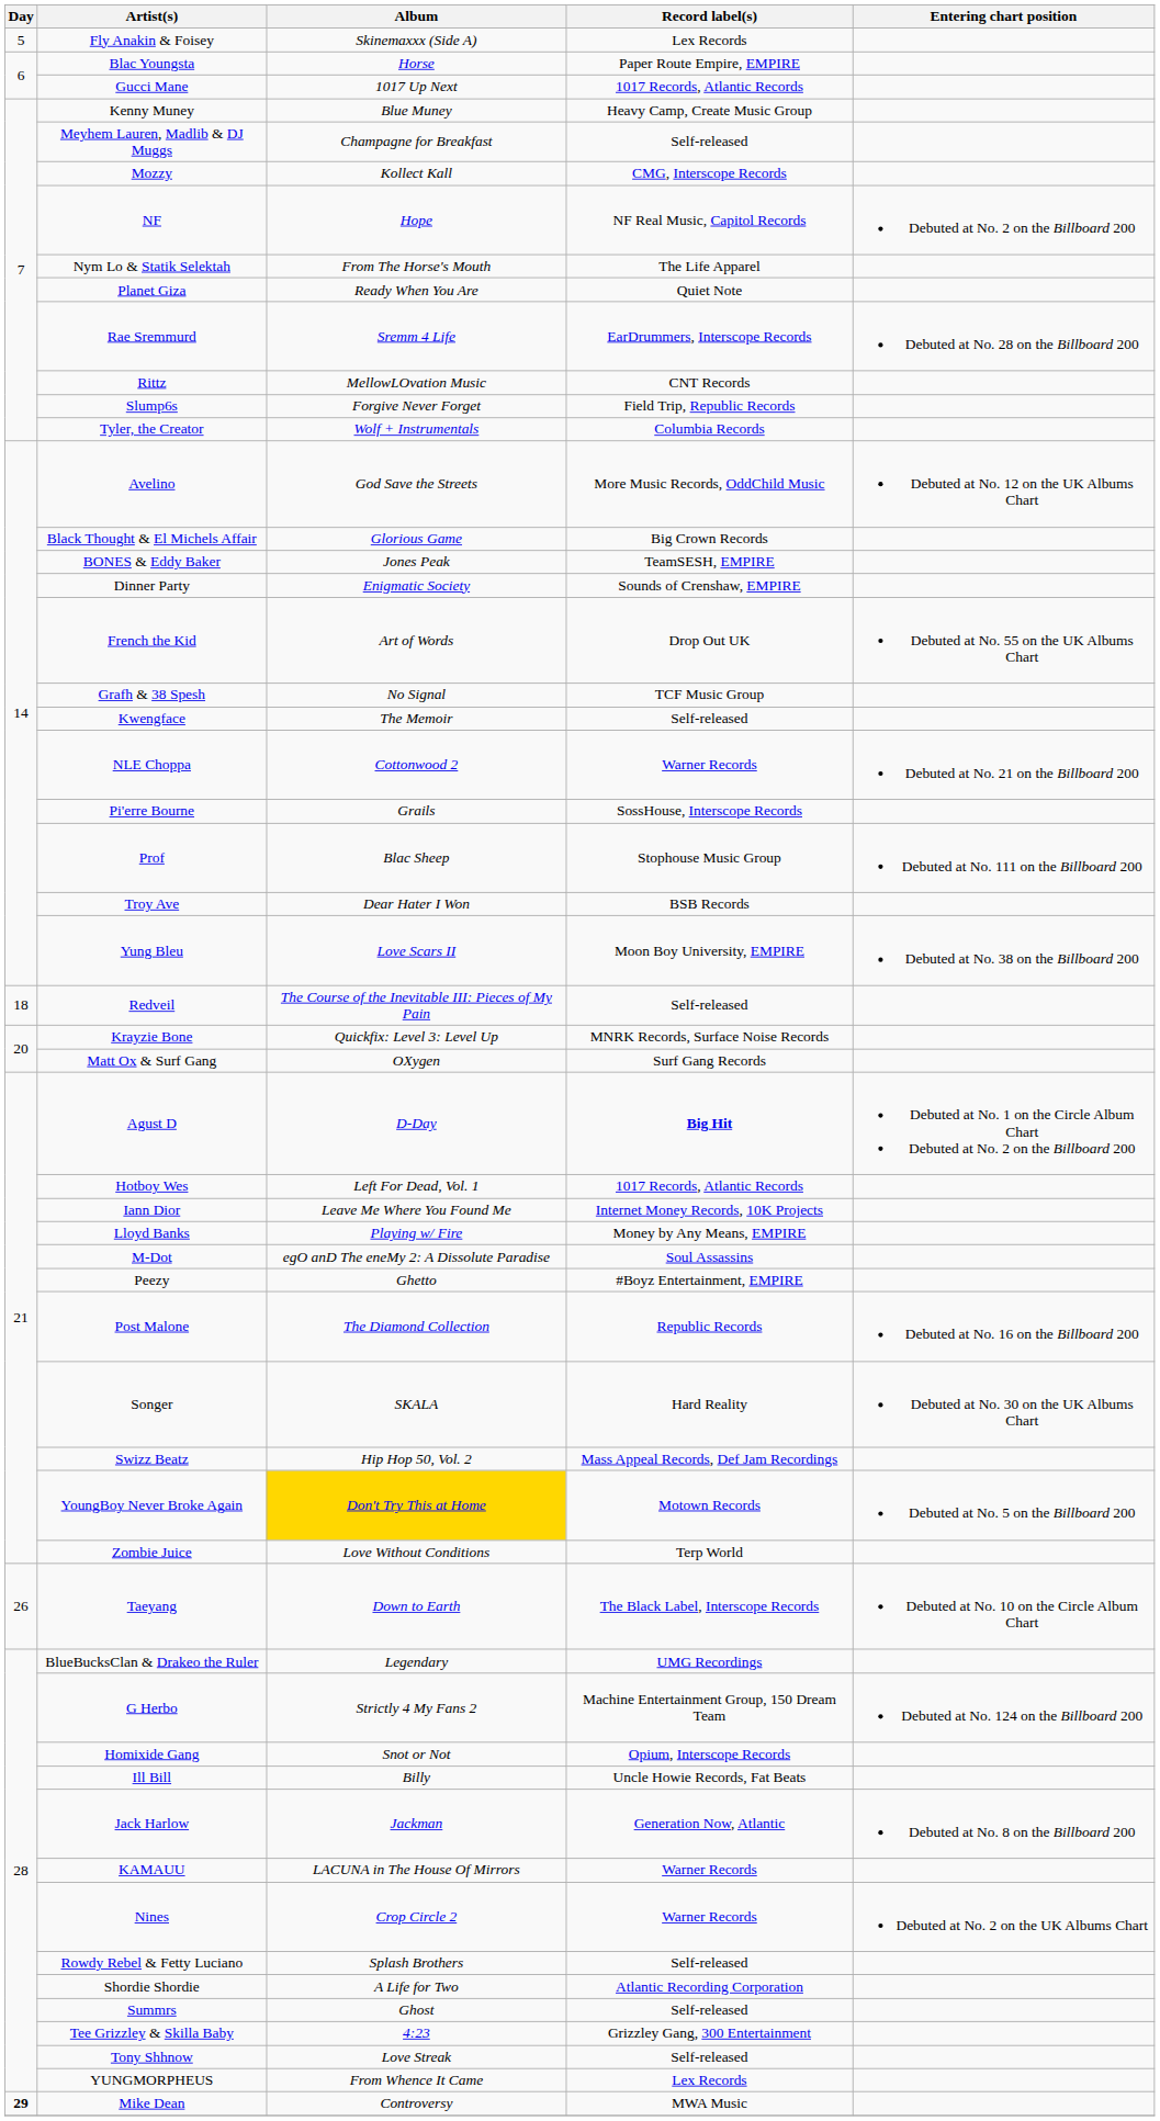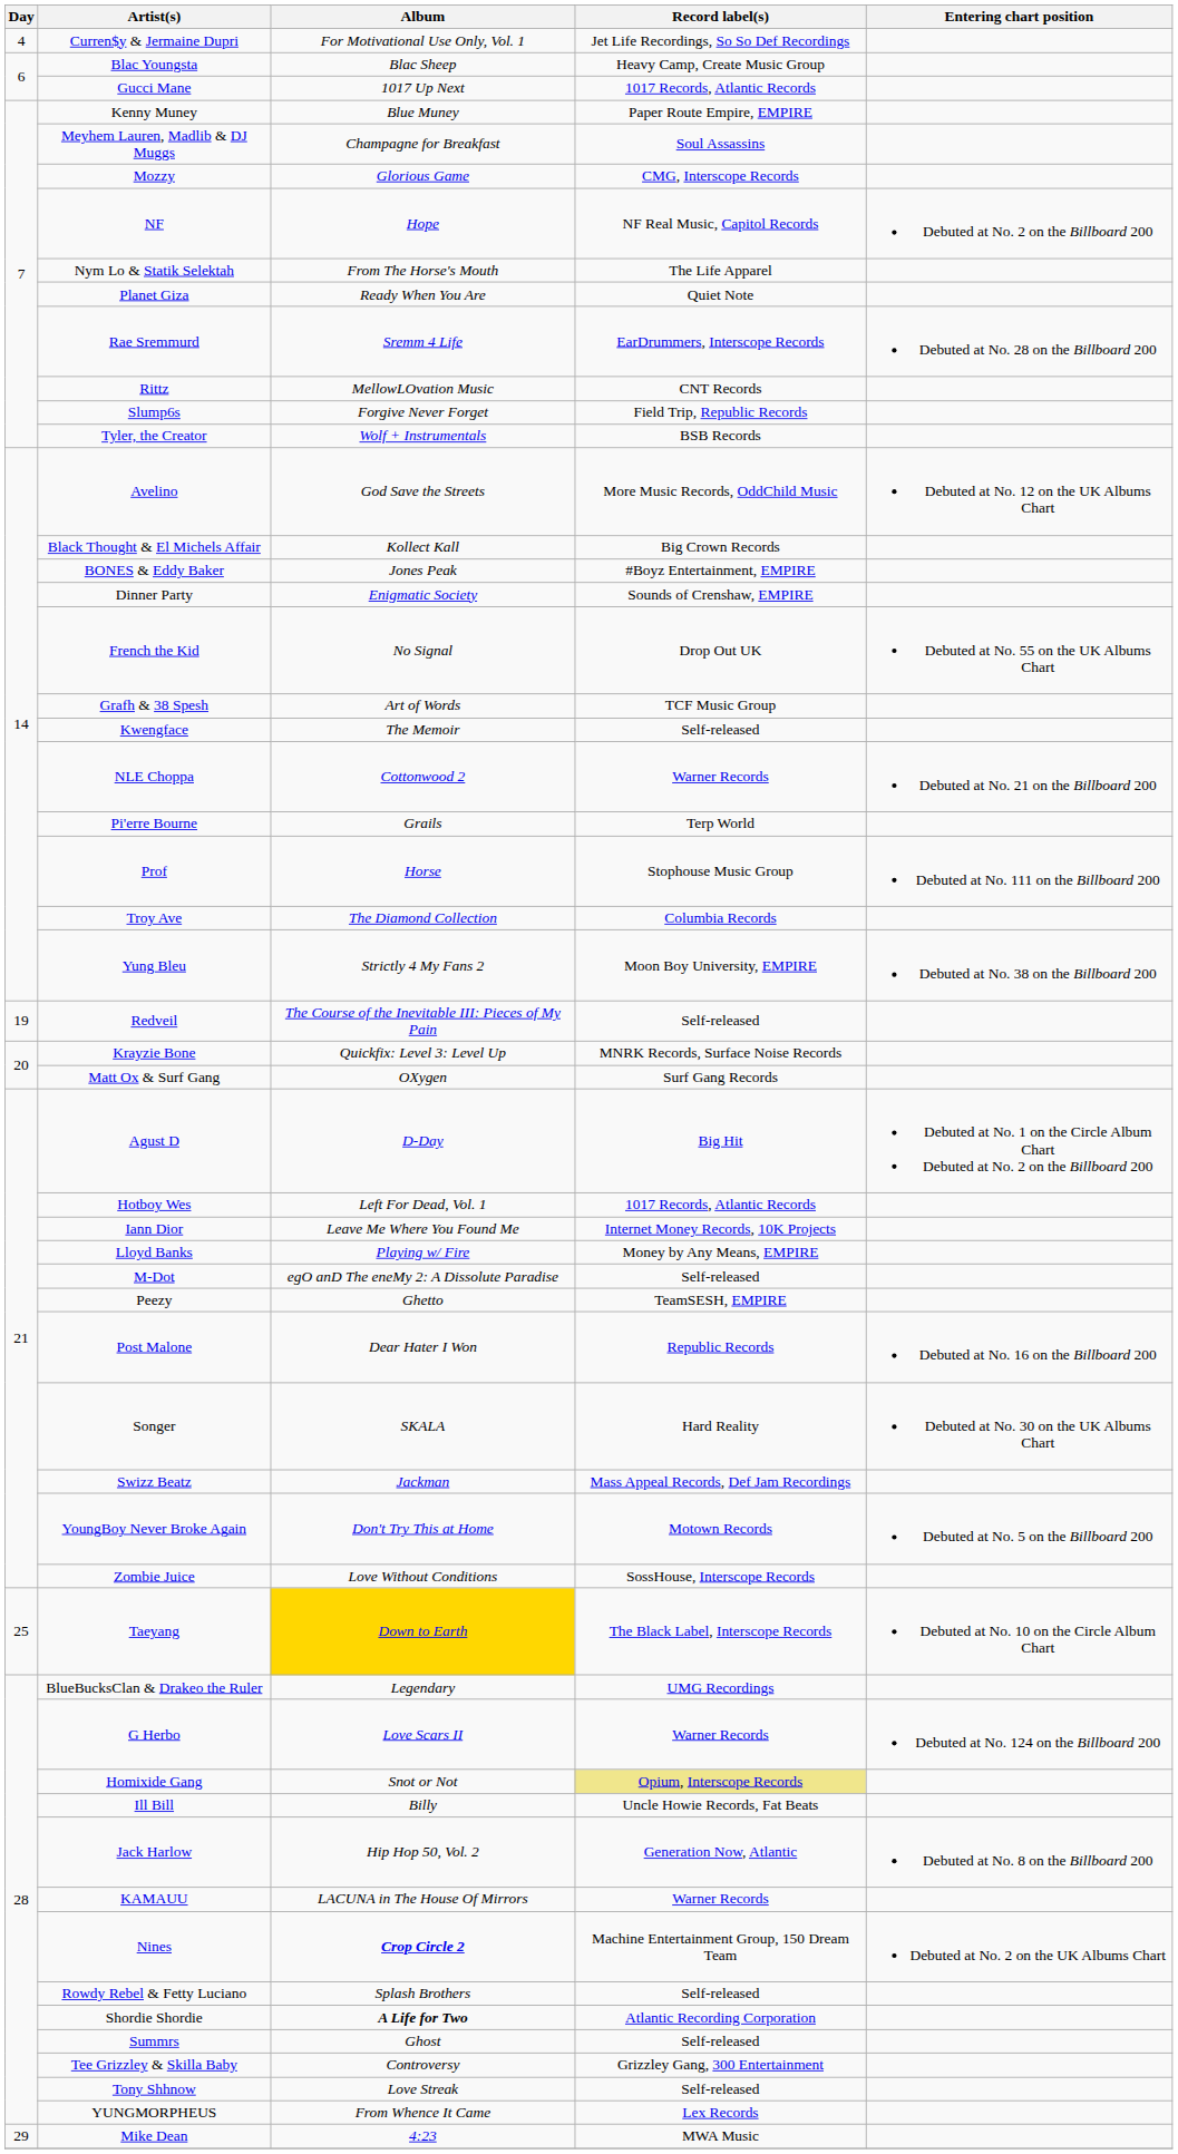+ row: 4 | Curren$y & Jermaine Dupri | For Motivational Use Only, Vol. 1 | Jet Life Recordings, So So Def Recordings
- row: 5 | Fly Anakin & Foisey | Skinemaxxx (Side A) | Lex Records
Blac Youngsta | Album: Horse -> Blac Sheep
Blac Youngsta | Record label(s): Paper Route Empire, EMPIRE -> Heavy Camp, Create Music Group
Kenny Muney | Record label(s): Heavy Camp, Create Music Group -> Paper Route Empire, EMPIRE
Meyhem Lauren, Madlib & DJ Muggs | Record label(s): Self-released -> Soul Assassins
Mozzy | Album: Kollect Kall -> Glorious Game
Tyler, the Creator | Record label(s): Columbia Records -> BSB Records
Black Thought & El Michels Affair | Album: Glorious Game -> Kollect Kall
BONES & Eddy Baker | Record label(s): TeamSESH, EMPIRE -> #Boyz Entertainment, EMPIRE
French the Kid | Album: Art of Words -> No Signal
Grafh & 38 Spesh | Album: No Signal -> Art of Words
Pi'erre Bourne | Record label(s): SossHouse, Interscope Records -> Terp World
Prof | Album: Blac Sheep -> Horse
Troy Ave | Album: Dear Hater I Won -> The Diamond Collection
Troy Ave | Record label(s): BSB Records -> Columbia Records
Yung Bleu | Album: Love Scars II -> Strictly 4 My Fans 2
Redveil | Day: 18 -> 19
Agust D | Record label(s): bold -> normal
M-Dot | Record label(s): Soul Assassins -> Self-released
Peezy | Record label(s): #Boyz Entertainment, EMPIRE -> TeamSESH, EMPIRE
Post Malone | Album: The Diamond Collection -> Dear Hater I Won
Swizz Beatz | Album: Hip Hop 50, Vol. 2 -> Jackman
YoungBoy Never Broke Again | Album: gold background -> no background
Zombie Juice | Record label(s): Terp World -> SossHouse, Interscope Records
Taeyang | Day: 26 -> 25
Taeyang | Album: no background -> gold background
G Herbo | Album: Strictly 4 My Fans 2 -> Love Scars II
G Herbo | Record label(s): Machine Entertainment Group, 150 Dream Team -> Warner Records
Homixide Gang | Record label(s): no background -> khaki background
Jack Harlow | Album: Jackman -> Hip Hop 50, Vol. 2
Nines | Album: normal -> bold
Nines | Record label(s): Warner Records -> Machine Entertainment Group, 150 Dream Team
Shordie Shordie | Album: normal -> bold
Tee Grizzley & Skilla Baby | Album: 4:23 -> Controversy
Mike Dean | Day: bold -> normal
Mike Dean | Album: Controversy -> 4:23
